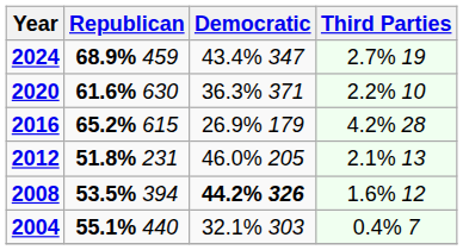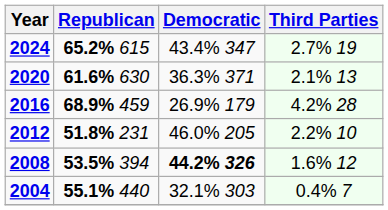2024 | Republican: 68.9% 459 -> 65.2% 615
2020 | Third Parties: 2.2% 10 -> 2.1% 13
2016 | Republican: 65.2% 615 -> 68.9% 459
2012 | Third Parties: 2.1% 13 -> 2.2% 10
